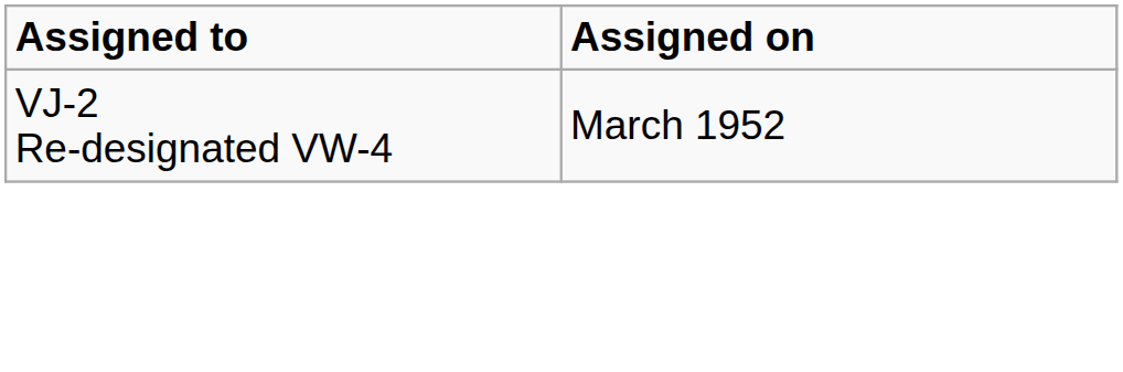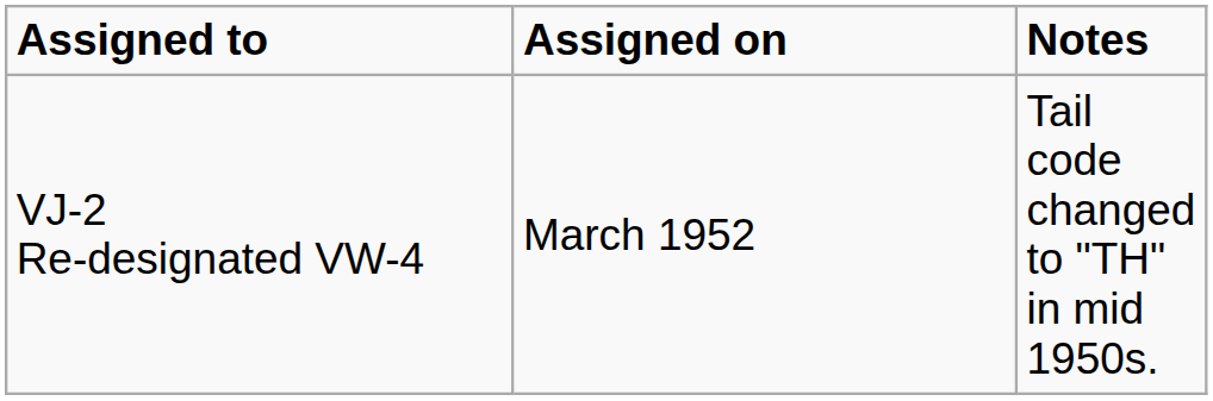+ column: Notes | Tail code changed to "TH" in mid 1950s.
